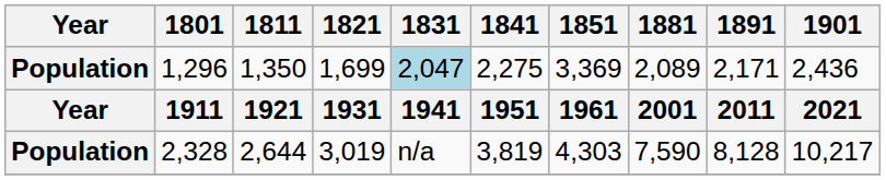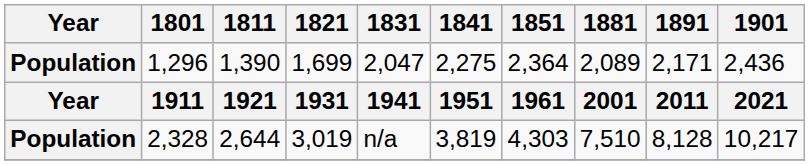1,296 | 1811: 1,350 -> 1,390
1,296 | 1831: lightblue background -> no background
1,296 | 1851: 3,369 -> 2,364
2,328 | 1881: 7,590 -> 7,510
